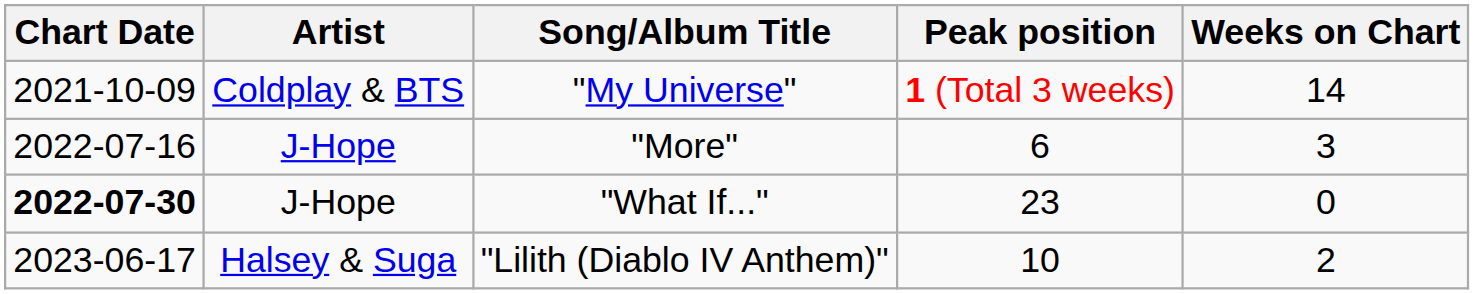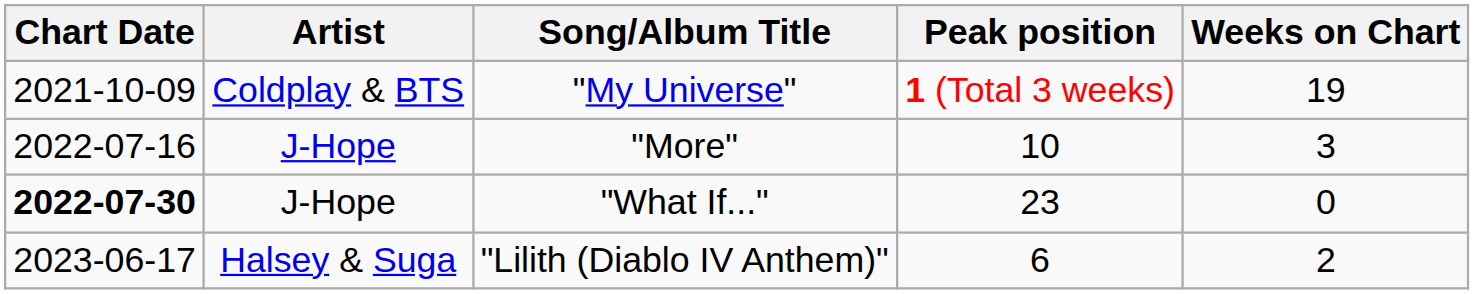"My Universe" | Weeks on Chart: 14 -> 19
"More" | Peak position: 6 -> 10
"Lilith (Diablo IV Anthem)" | Peak position: 10 -> 6
